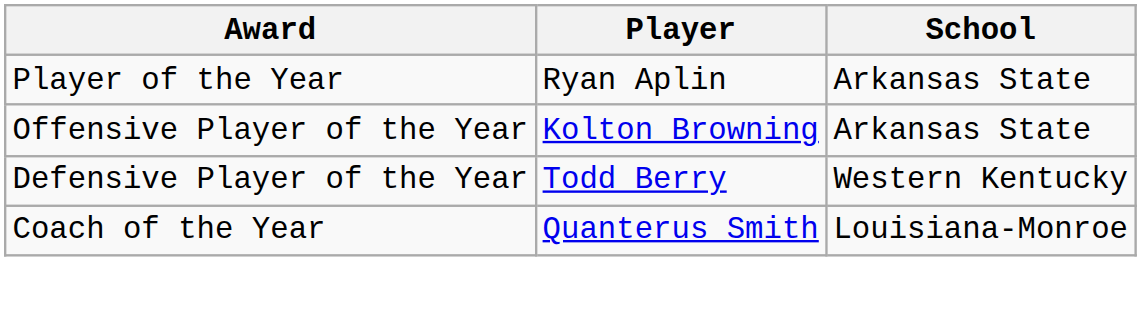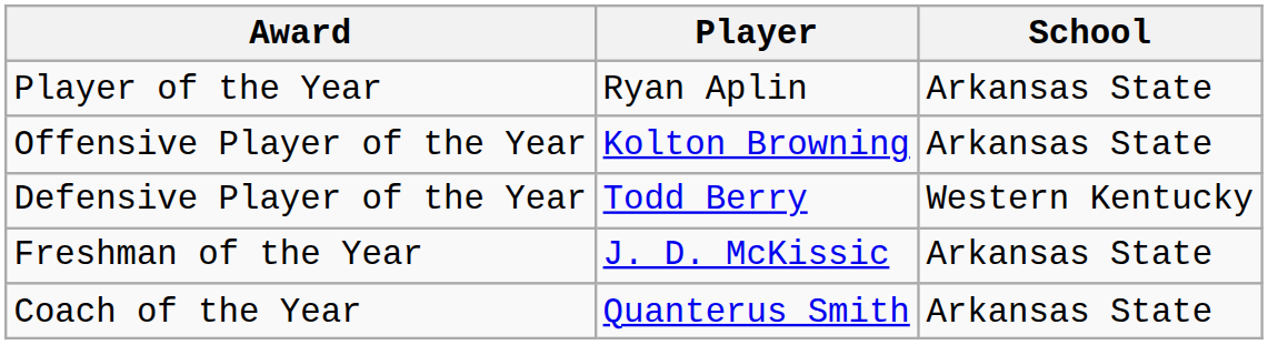+ row: Freshman of the Year | J. D. McKissic | Arkansas State
Coach of the Year | School: Louisiana-Monroe -> Arkansas State
